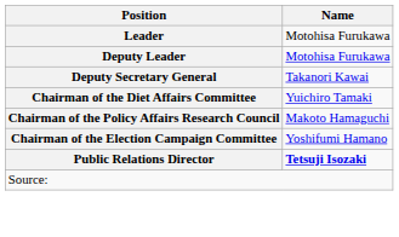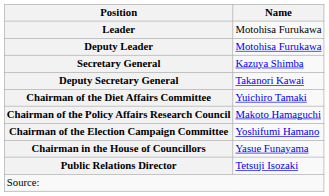+ row: Secretary General | Kazuya Shimba
+ row: Chairman in the House of Councillors | Yasue Funayama
Public Relations Director | Name: bold -> normal
